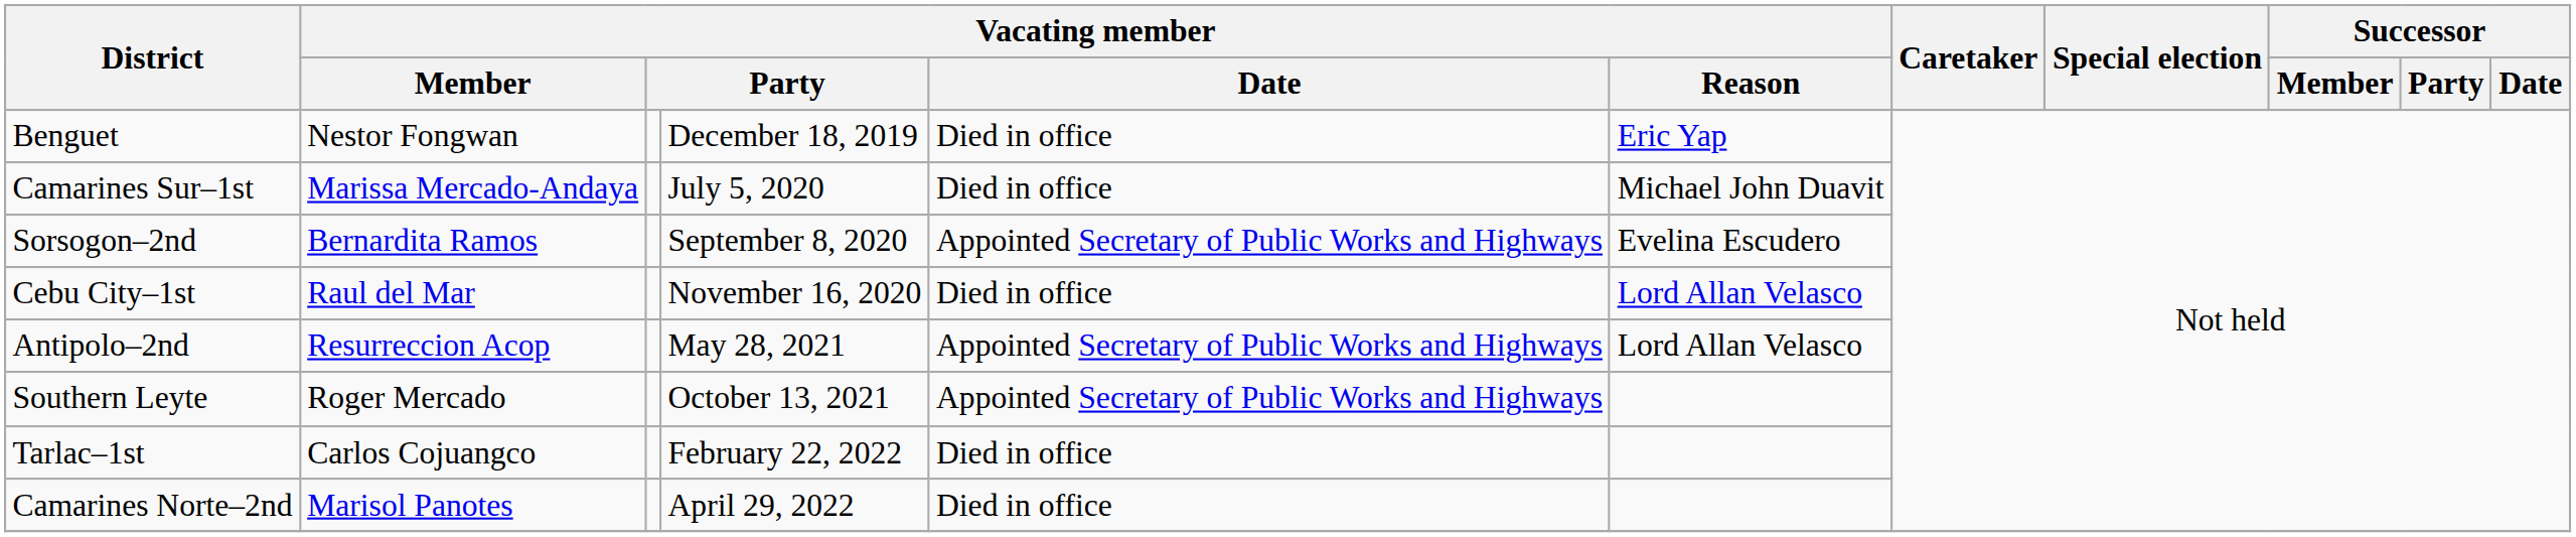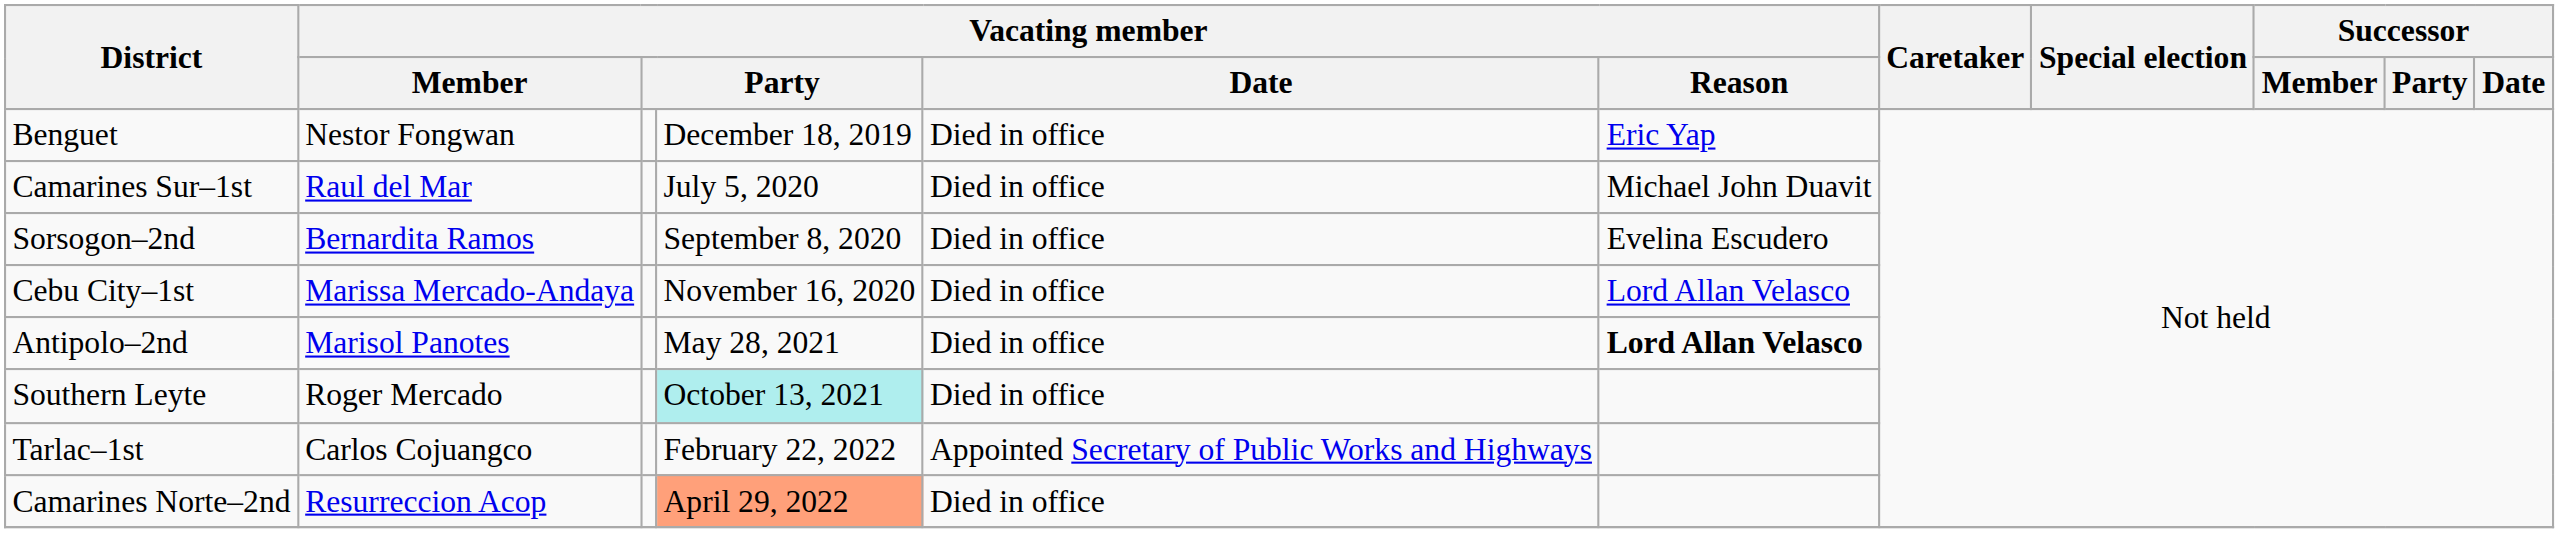Camarines Sur–1st | Vacating member / Member: Marissa Mercado-Andaya -> Raul del Mar
Sorsogon–2nd | Vacating member / Date: Appointed Secretary of Public Works and Highways -> Died in office
Cebu City–1st | Vacating member / Member: Raul del Mar -> Marissa Mercado-Andaya
Antipolo–2nd | Vacating member / Member: Resurreccion Acop -> Marisol Panotes
Antipolo–2nd | Vacating member / Date: Appointed Secretary of Public Works and Highways -> Died in office
Antipolo–2nd | Vacating member / Reason: normal -> bold
Southern Leyte | column 4: no background -> paleturquoise background
Southern Leyte | Vacating member / Date: Appointed Secretary of Public Works and Highways -> Died in office
Tarlac–1st | Vacating member / Date: Died in office -> Appointed Secretary of Public Works and Highways
Camarines Norte–2nd | Vacating member / Member: Marisol Panotes -> Resurreccion Acop
Camarines Norte–2nd | column 4: no background -> lightsalmon background
